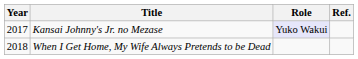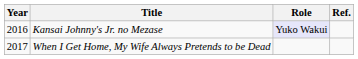Kansai Johnny's Jr. no Mezase | Year: 2017 -> 2016
When I Get Home, My Wife Always Pretends to be Dead | Year: 2018 -> 2017
